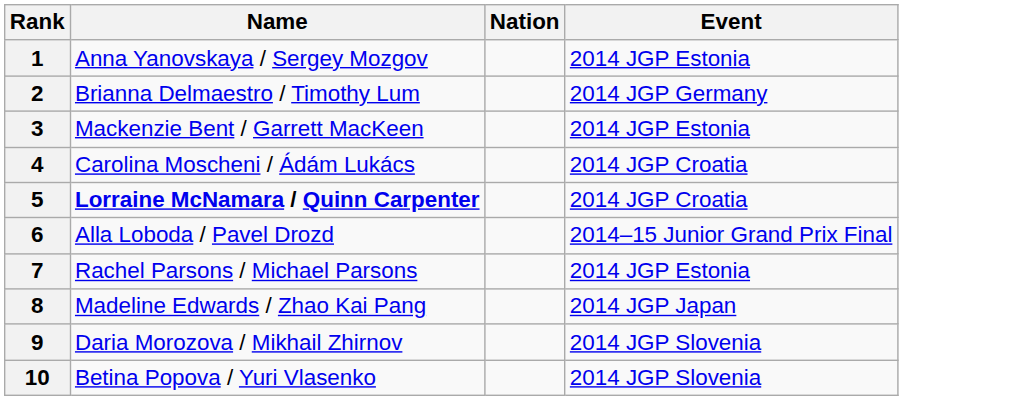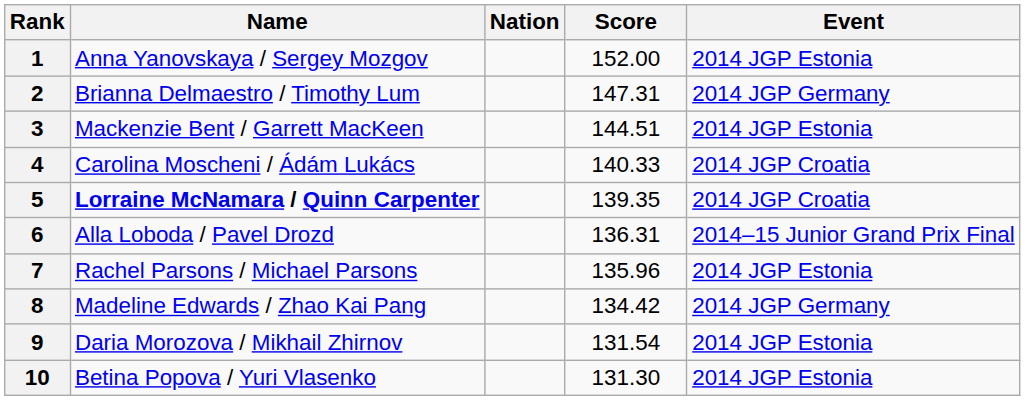+ column: Score | 152.00 | 147.31 | 144.51 | 140.33 | 139.35 | 136.31 | 135.96 | 134.42 | 131.54 | 131.30
8 | Event: 2014 JGP Japan -> 2014 JGP Germany
9 | Event: 2014 JGP Slovenia -> 2014 JGP Estonia
10 | Event: 2014 JGP Slovenia -> 2014 JGP Estonia
